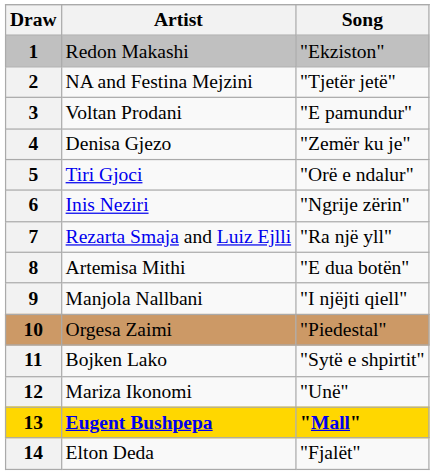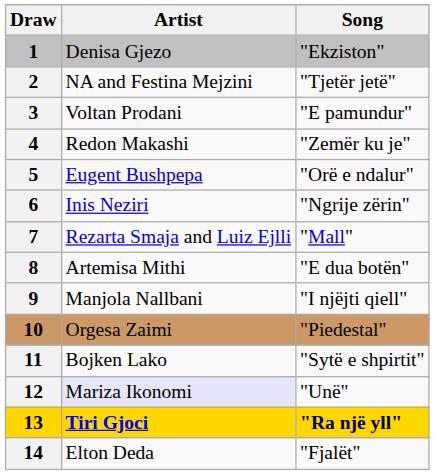1 | Artist: Redon Makashi -> Denisa Gjezo
4 | Artist: Denisa Gjezo -> Redon Makashi
5 | Artist: Tiri Gjoci -> Eugent Bushpepa
7 | Song: "Ra një yll" -> "Mall"
12 | Artist: no background -> lavender background
13 | Artist: Eugent Bushpepa -> Tiri Gjoci
13 | Song: "Mall" -> "Ra një yll"
